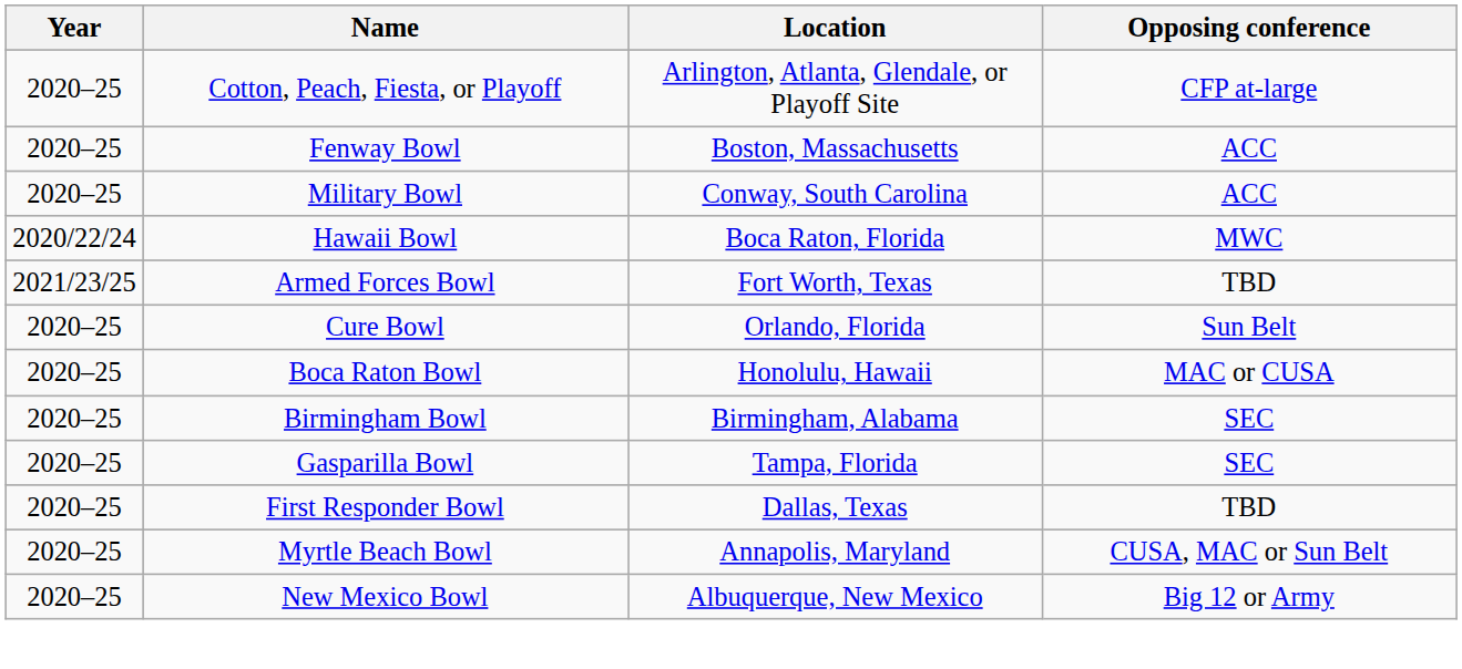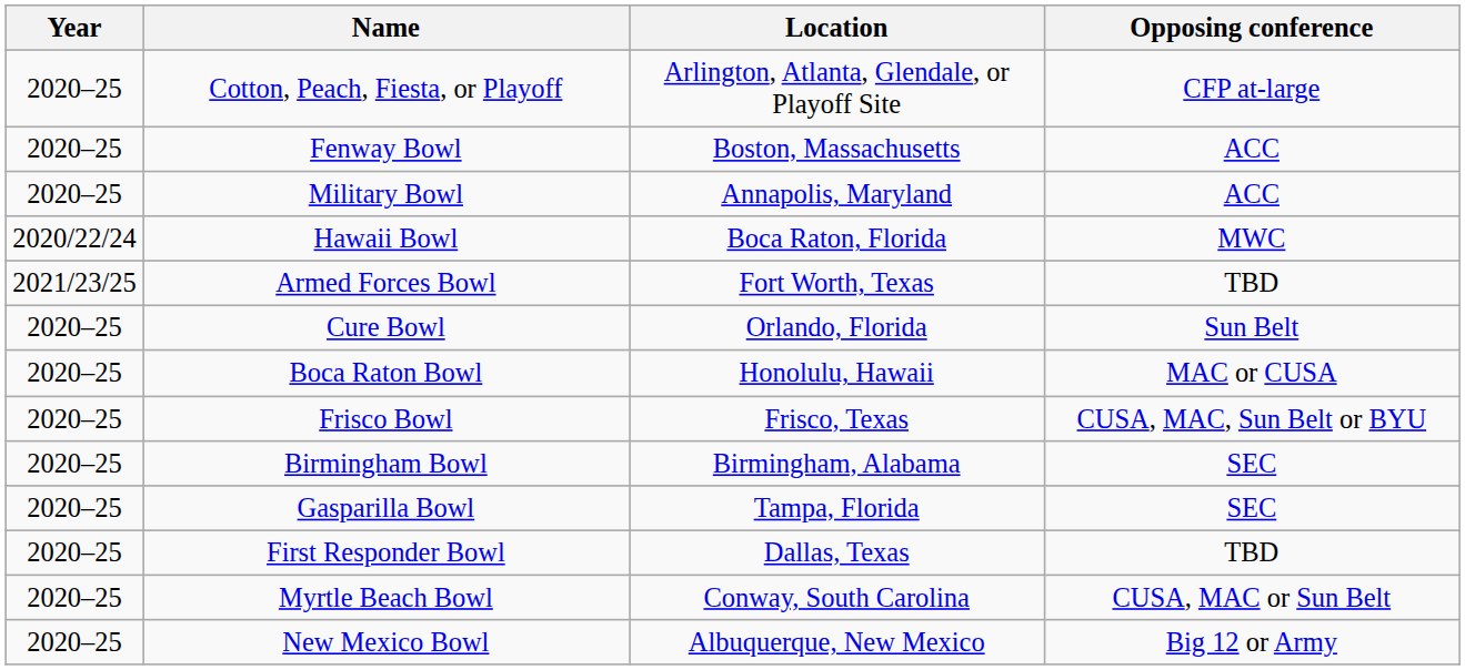Military Bowl | Location: Conway, South Carolina -> Annapolis, Maryland
+ row: 2020–25 | Frisco Bowl | Frisco, Texas | CUSA, MAC, Sun Belt or BYU
Myrtle Beach Bowl | Location: Annapolis, Maryland -> Conway, South Carolina
